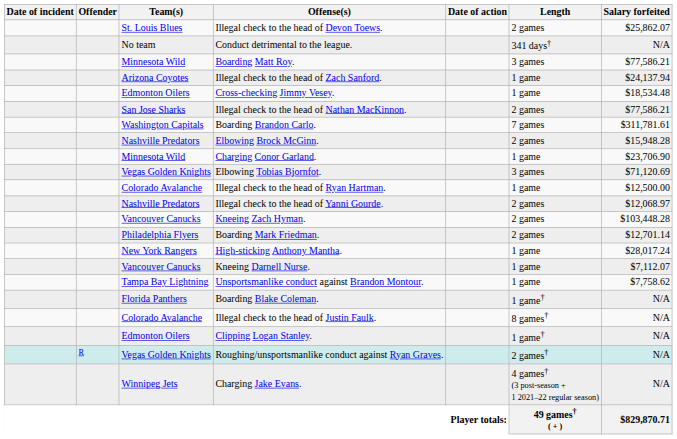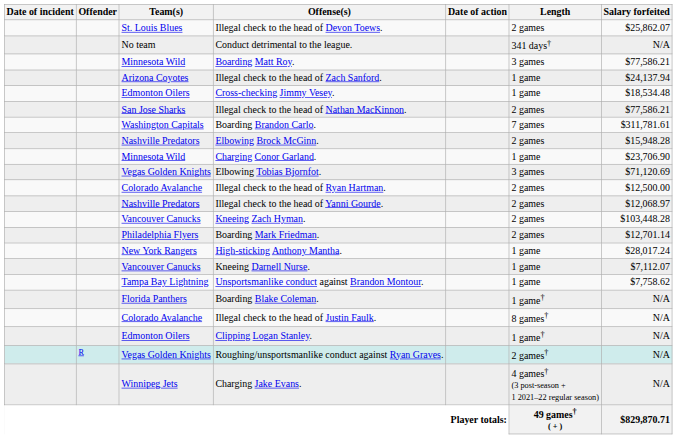Illegal check to the head of Ryan Hartman. | Length: 1 game -> 2 games
